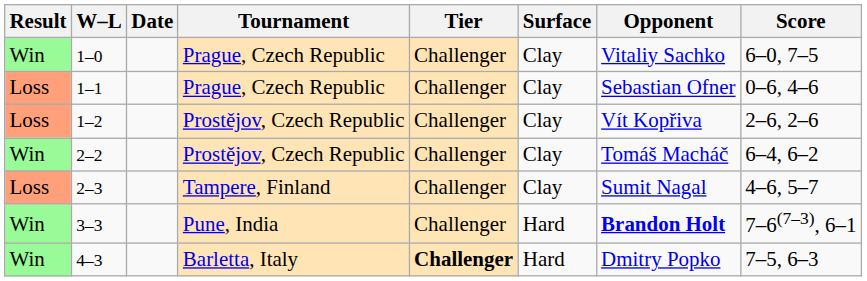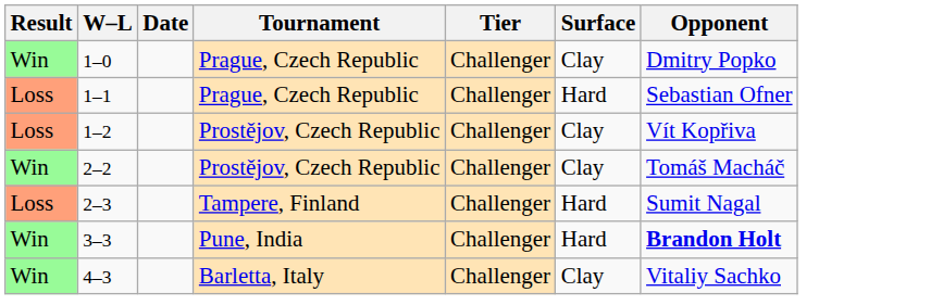- column: Score | 6–0, 7–5 | 0–6, 4–6 | 2–6, 2–6 | 6–4, 6–2 | 4–6, 5–7 | 7–6(7–3), 6–1 | 7–5, 6–3
1–0 | Opponent: Vitaliy Sachko -> Dmitry Popko
1–1 | Surface: Clay -> Hard
2–3 | Surface: Clay -> Hard
4–3 | Tier: bold -> normal
4–3 | Surface: Hard -> Clay
4–3 | Opponent: Dmitry Popko -> Vitaliy Sachko
